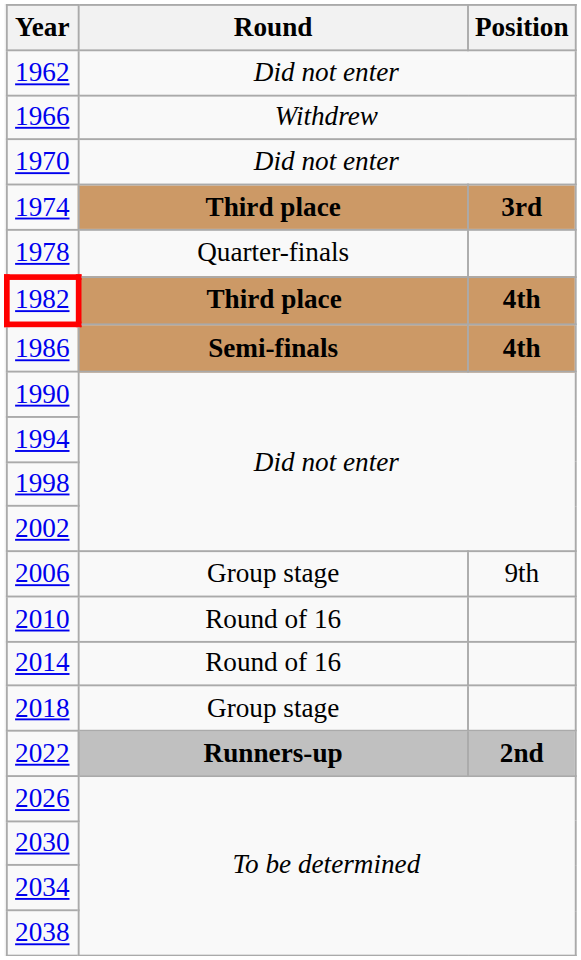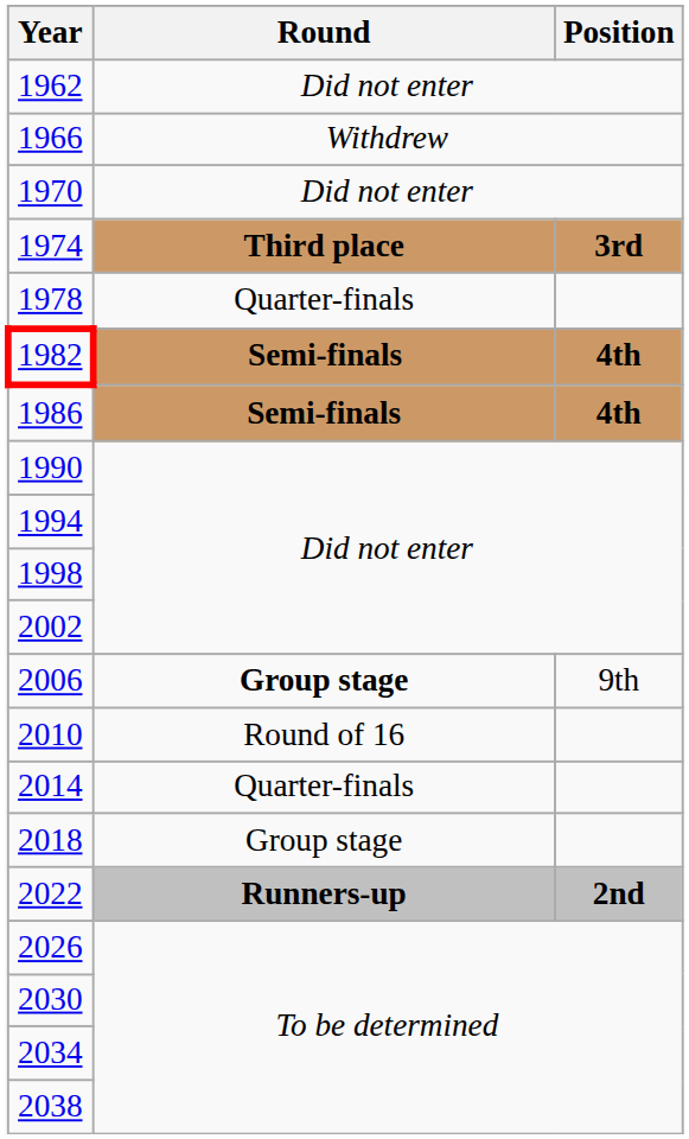1982 | Round: Third place -> Semi-finals
2006 | Round: normal -> bold
2014 | Round: Round of 16 -> Quarter-finals
